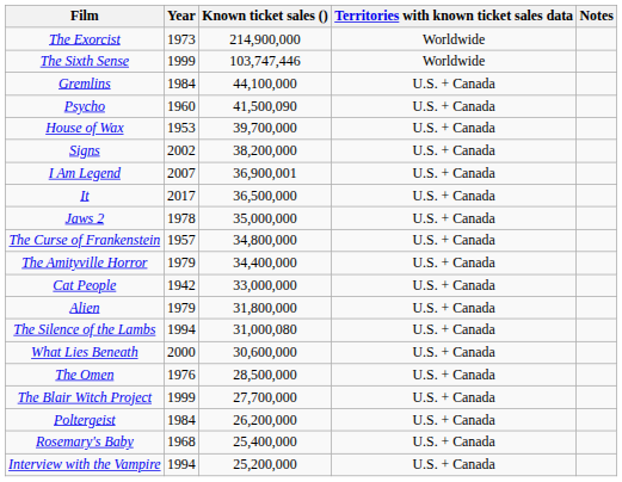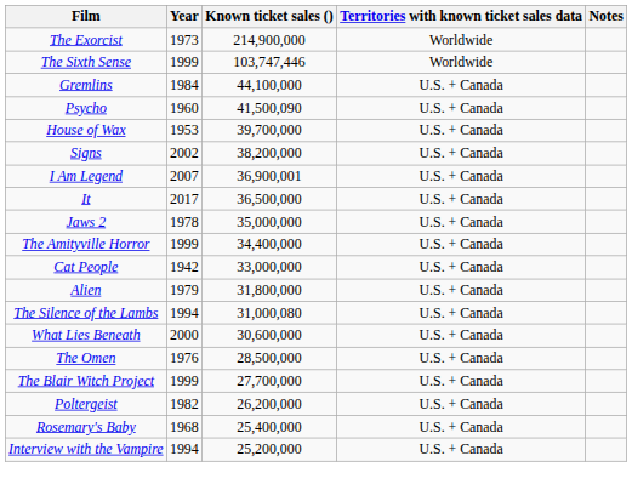- row: The Curse of Frankenstein | 1957 | 34,800,000 | U.S. + Canada
The Amityville Horror | Year: 1979 -> 1999
Poltergeist | Year: 1984 -> 1982
